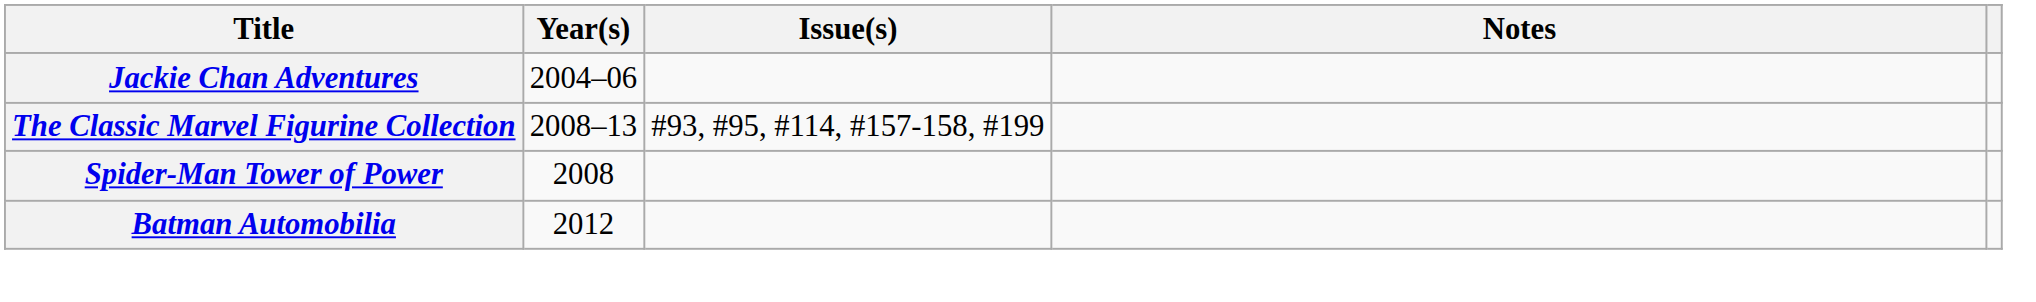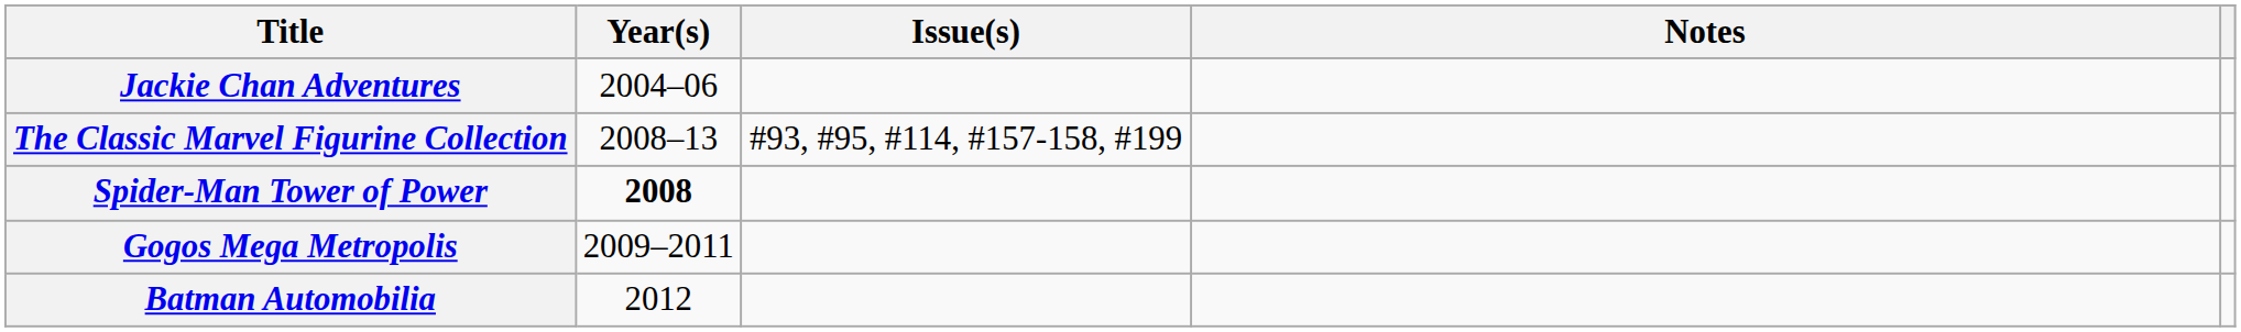Spider-Man Tower of Power | Year(s): normal -> bold
+ row: Gogos Mega Metropolis | 2009–2011
